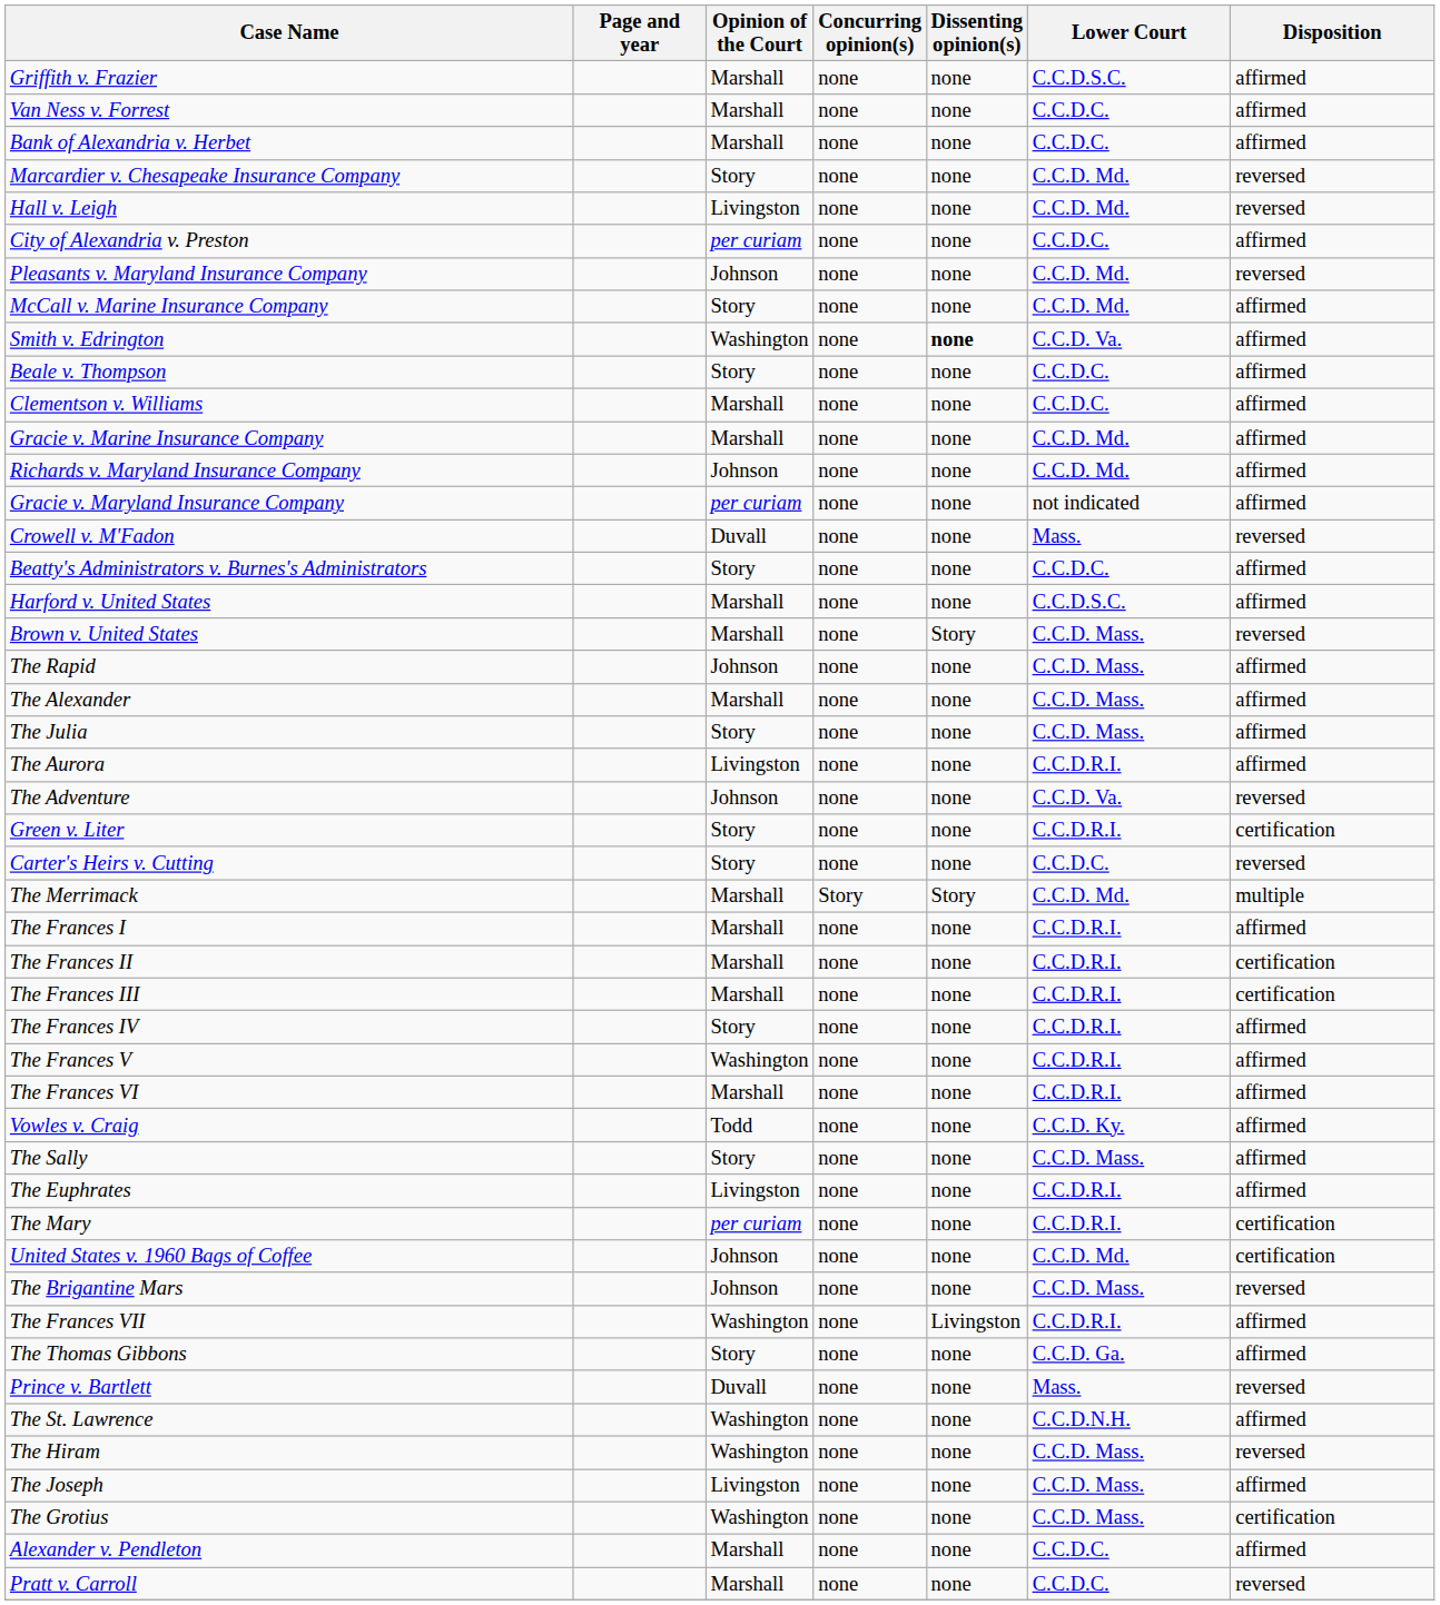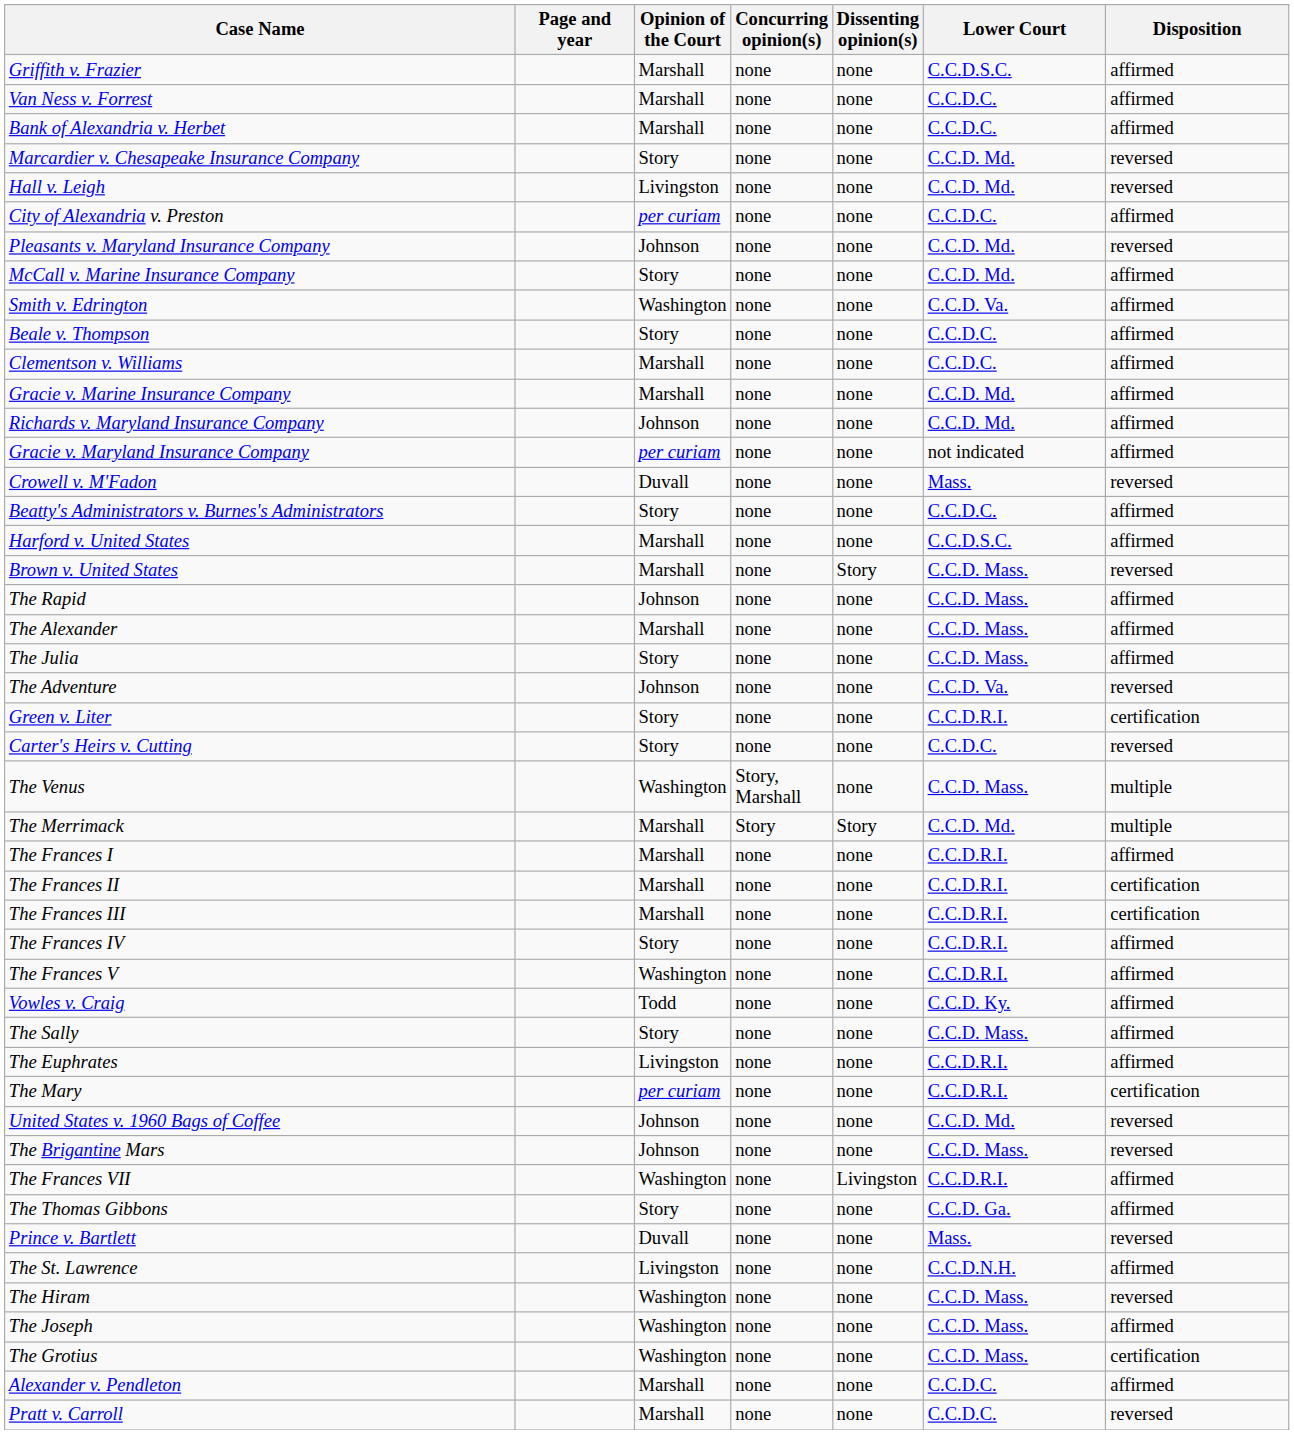Smith v. Edrington | Dissenting opinion(s): bold -> normal
- row: The Aurora | Livingston | none | none | C.C.D.R.I. | affirmed
+ row: The Venus | Washington | Story, Marshall | none | C.C.D. Mass. | multiple
- row: The Frances VI | Marshall | none | none | C.C.D.R.I. | affirmed
United States v. 1960 Bags of Coffee | Disposition: certification -> reversed
The St. Lawrence | Opinion of the Court: Washington -> Livingston
The Joseph | Opinion of the Court: Livingston -> Washington
